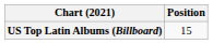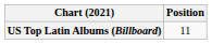US Top Latin Albums (Billboard) | Position: 15 -> 11
